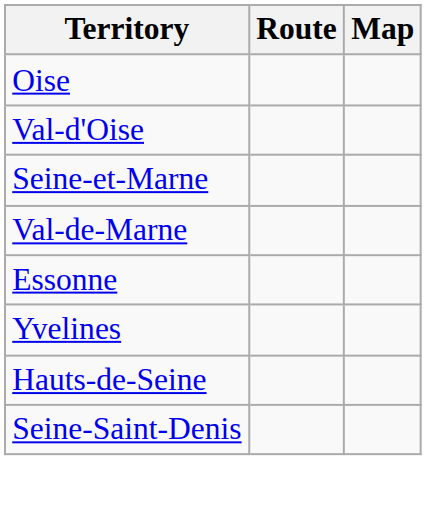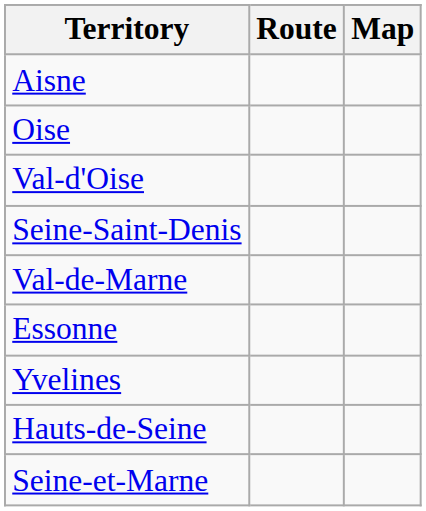+ row: Aisne
rows swapped: Seine-et-Marne <-> Seine-Saint-Denis
